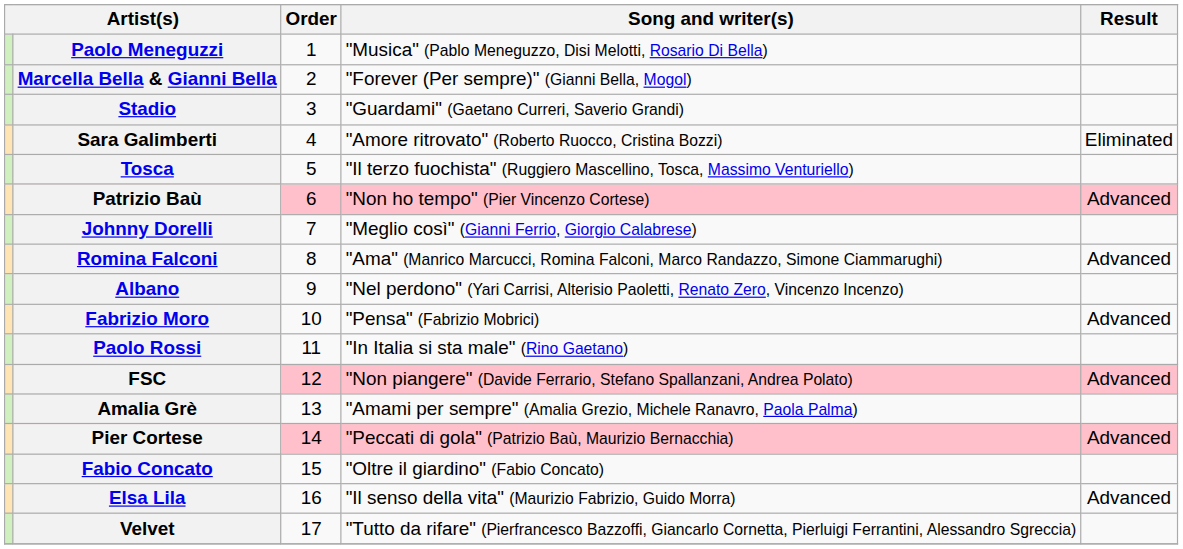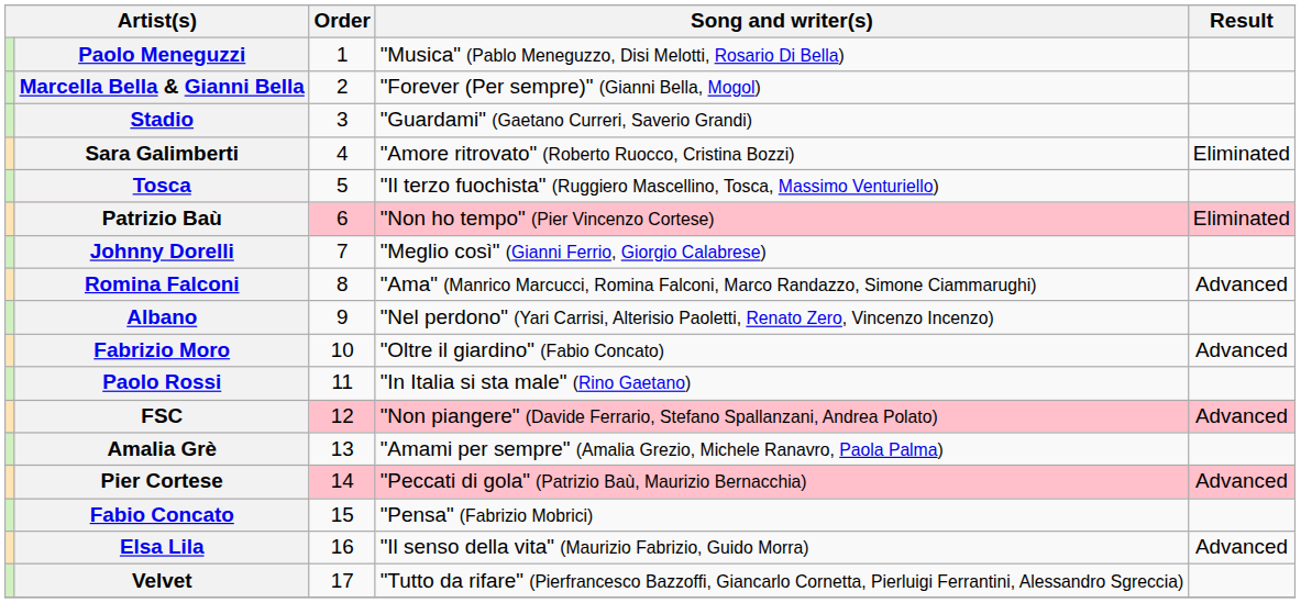Patrizio Baù | Result: Advanced -> Eliminated
Fabrizio Moro | Song and writer(s): "Pensa" (Fabrizio Mobrici) -> "Oltre il giardino" (Fabio Concato)
Fabio Concato | Song and writer(s): "Oltre il giardino" (Fabio Concato) -> "Pensa" (Fabrizio Mobrici)
